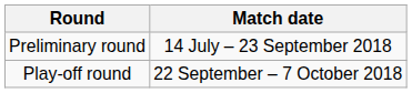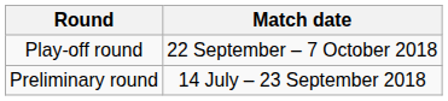rows swapped: Preliminary round <-> Play-off round
